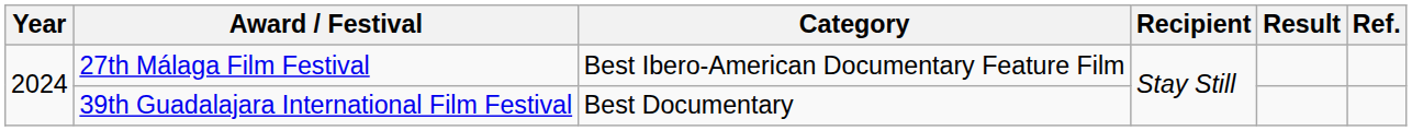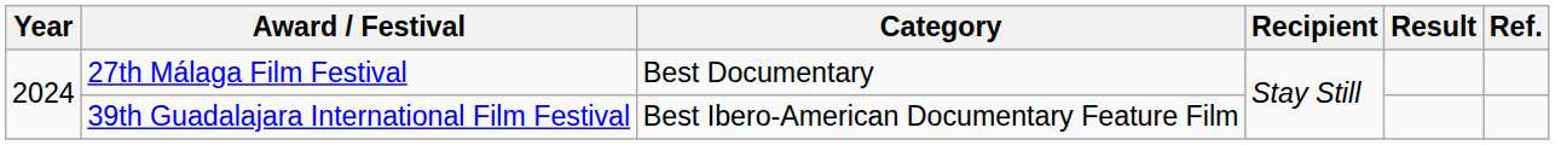27th Málaga Film Festival | Category: Best Ibero-American Documentary Feature Film -> Best Documentary
39th Guadalajara International Film Festival | Category: Best Documentary -> Best Ibero-American Documentary Feature Film
